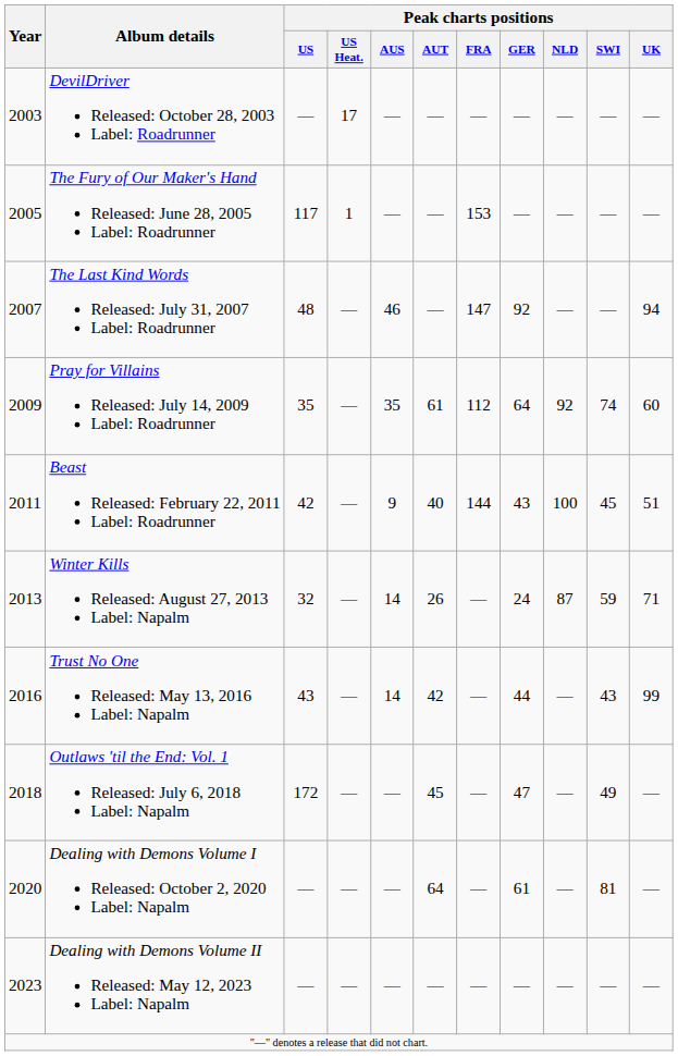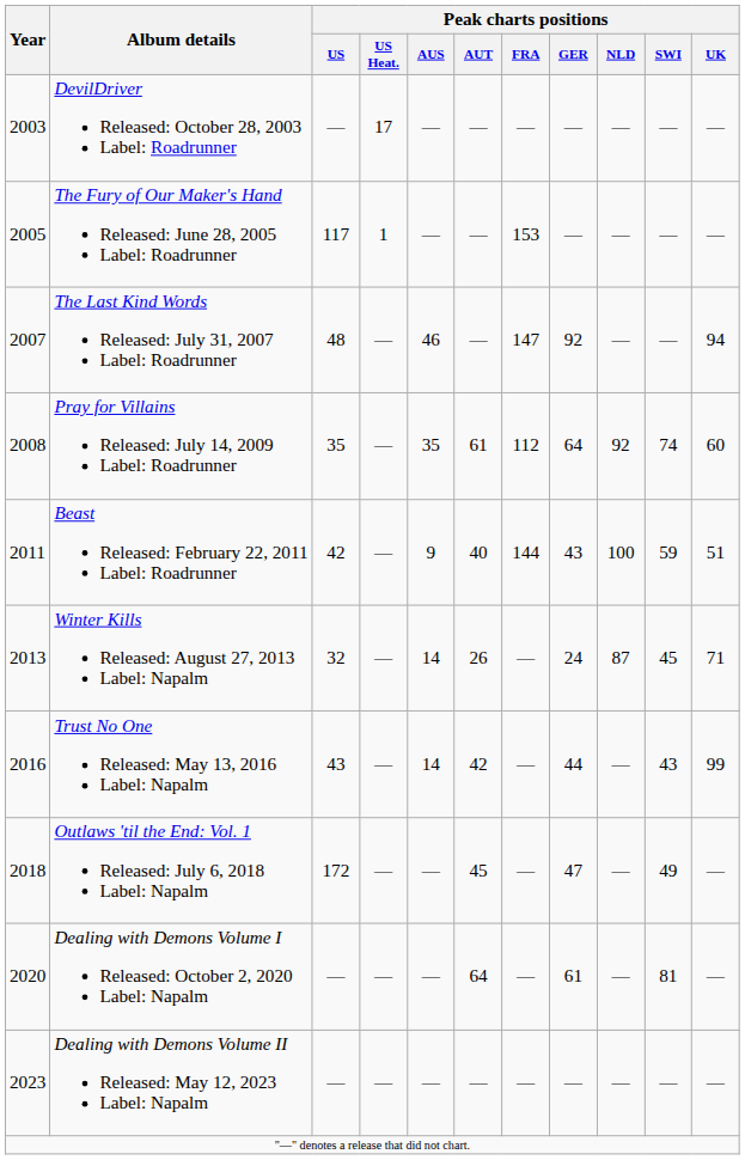Pray for Villains Released: July 14, 2009 Label: Roadrunner | Year: 2009 -> 2008
Beast Released: February 22, 2011 Label: Roadrunner | Peak charts positions / SWI: 45 -> 59
Winter Kills Released: August 27, 2013 Label: Napalm | Peak charts positions / SWI: 59 -> 45
